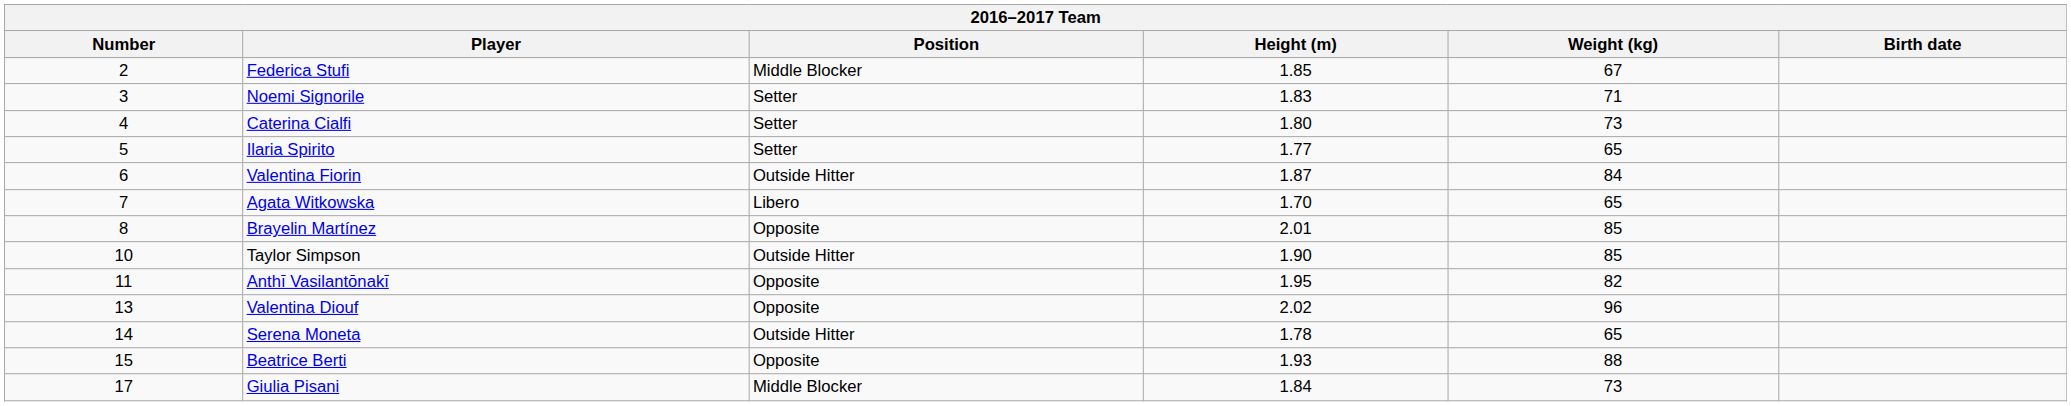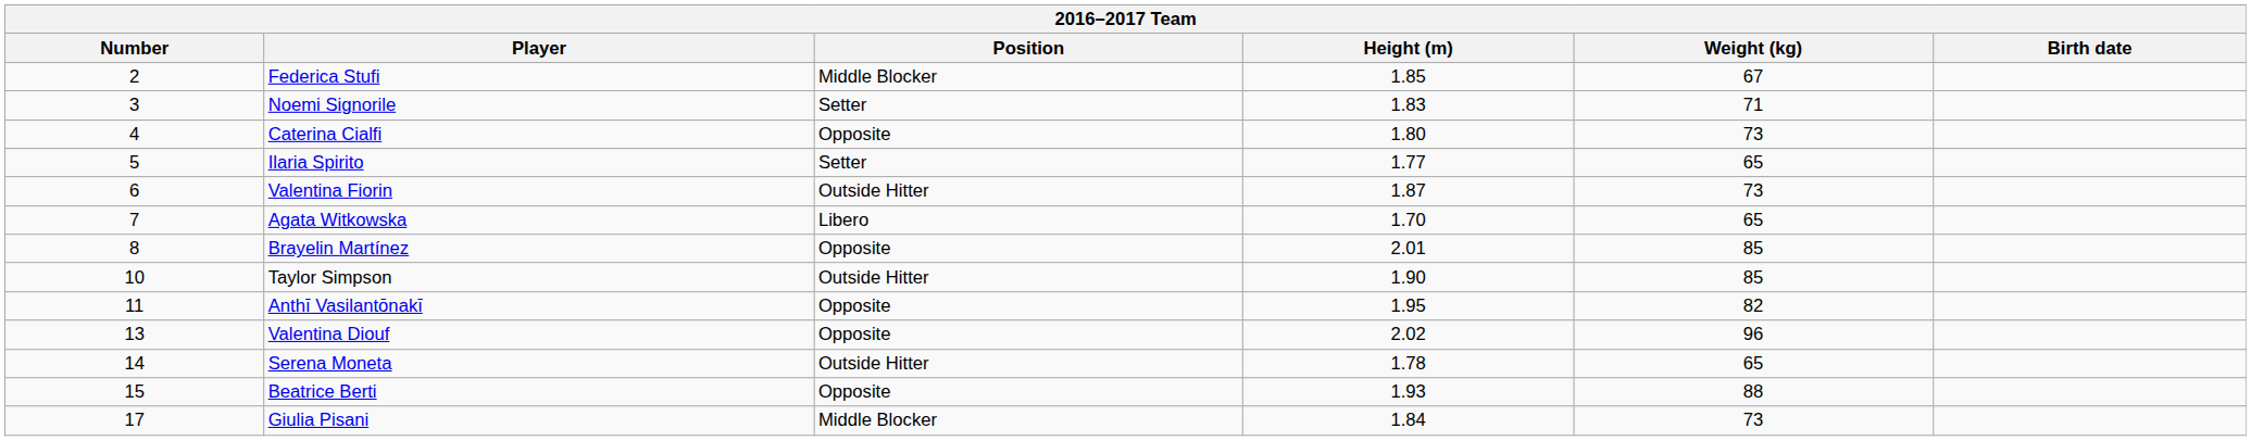Caterina Cialfi | Position: Setter -> Opposite
Valentina Fiorin | Weight (kg): 84 -> 73
